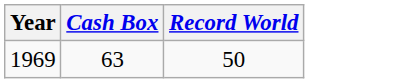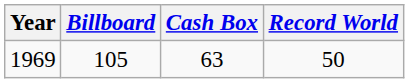+ column: Billboard | 105
